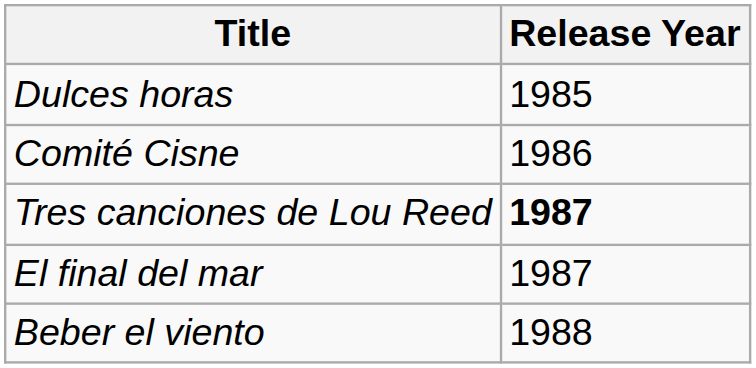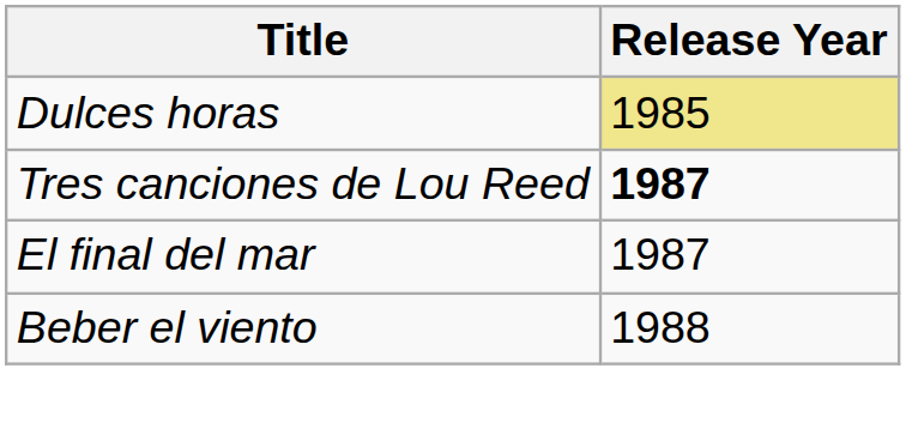Dulces horas | Release Year: no background -> khaki background
- row: Comité Cisne | 1986
